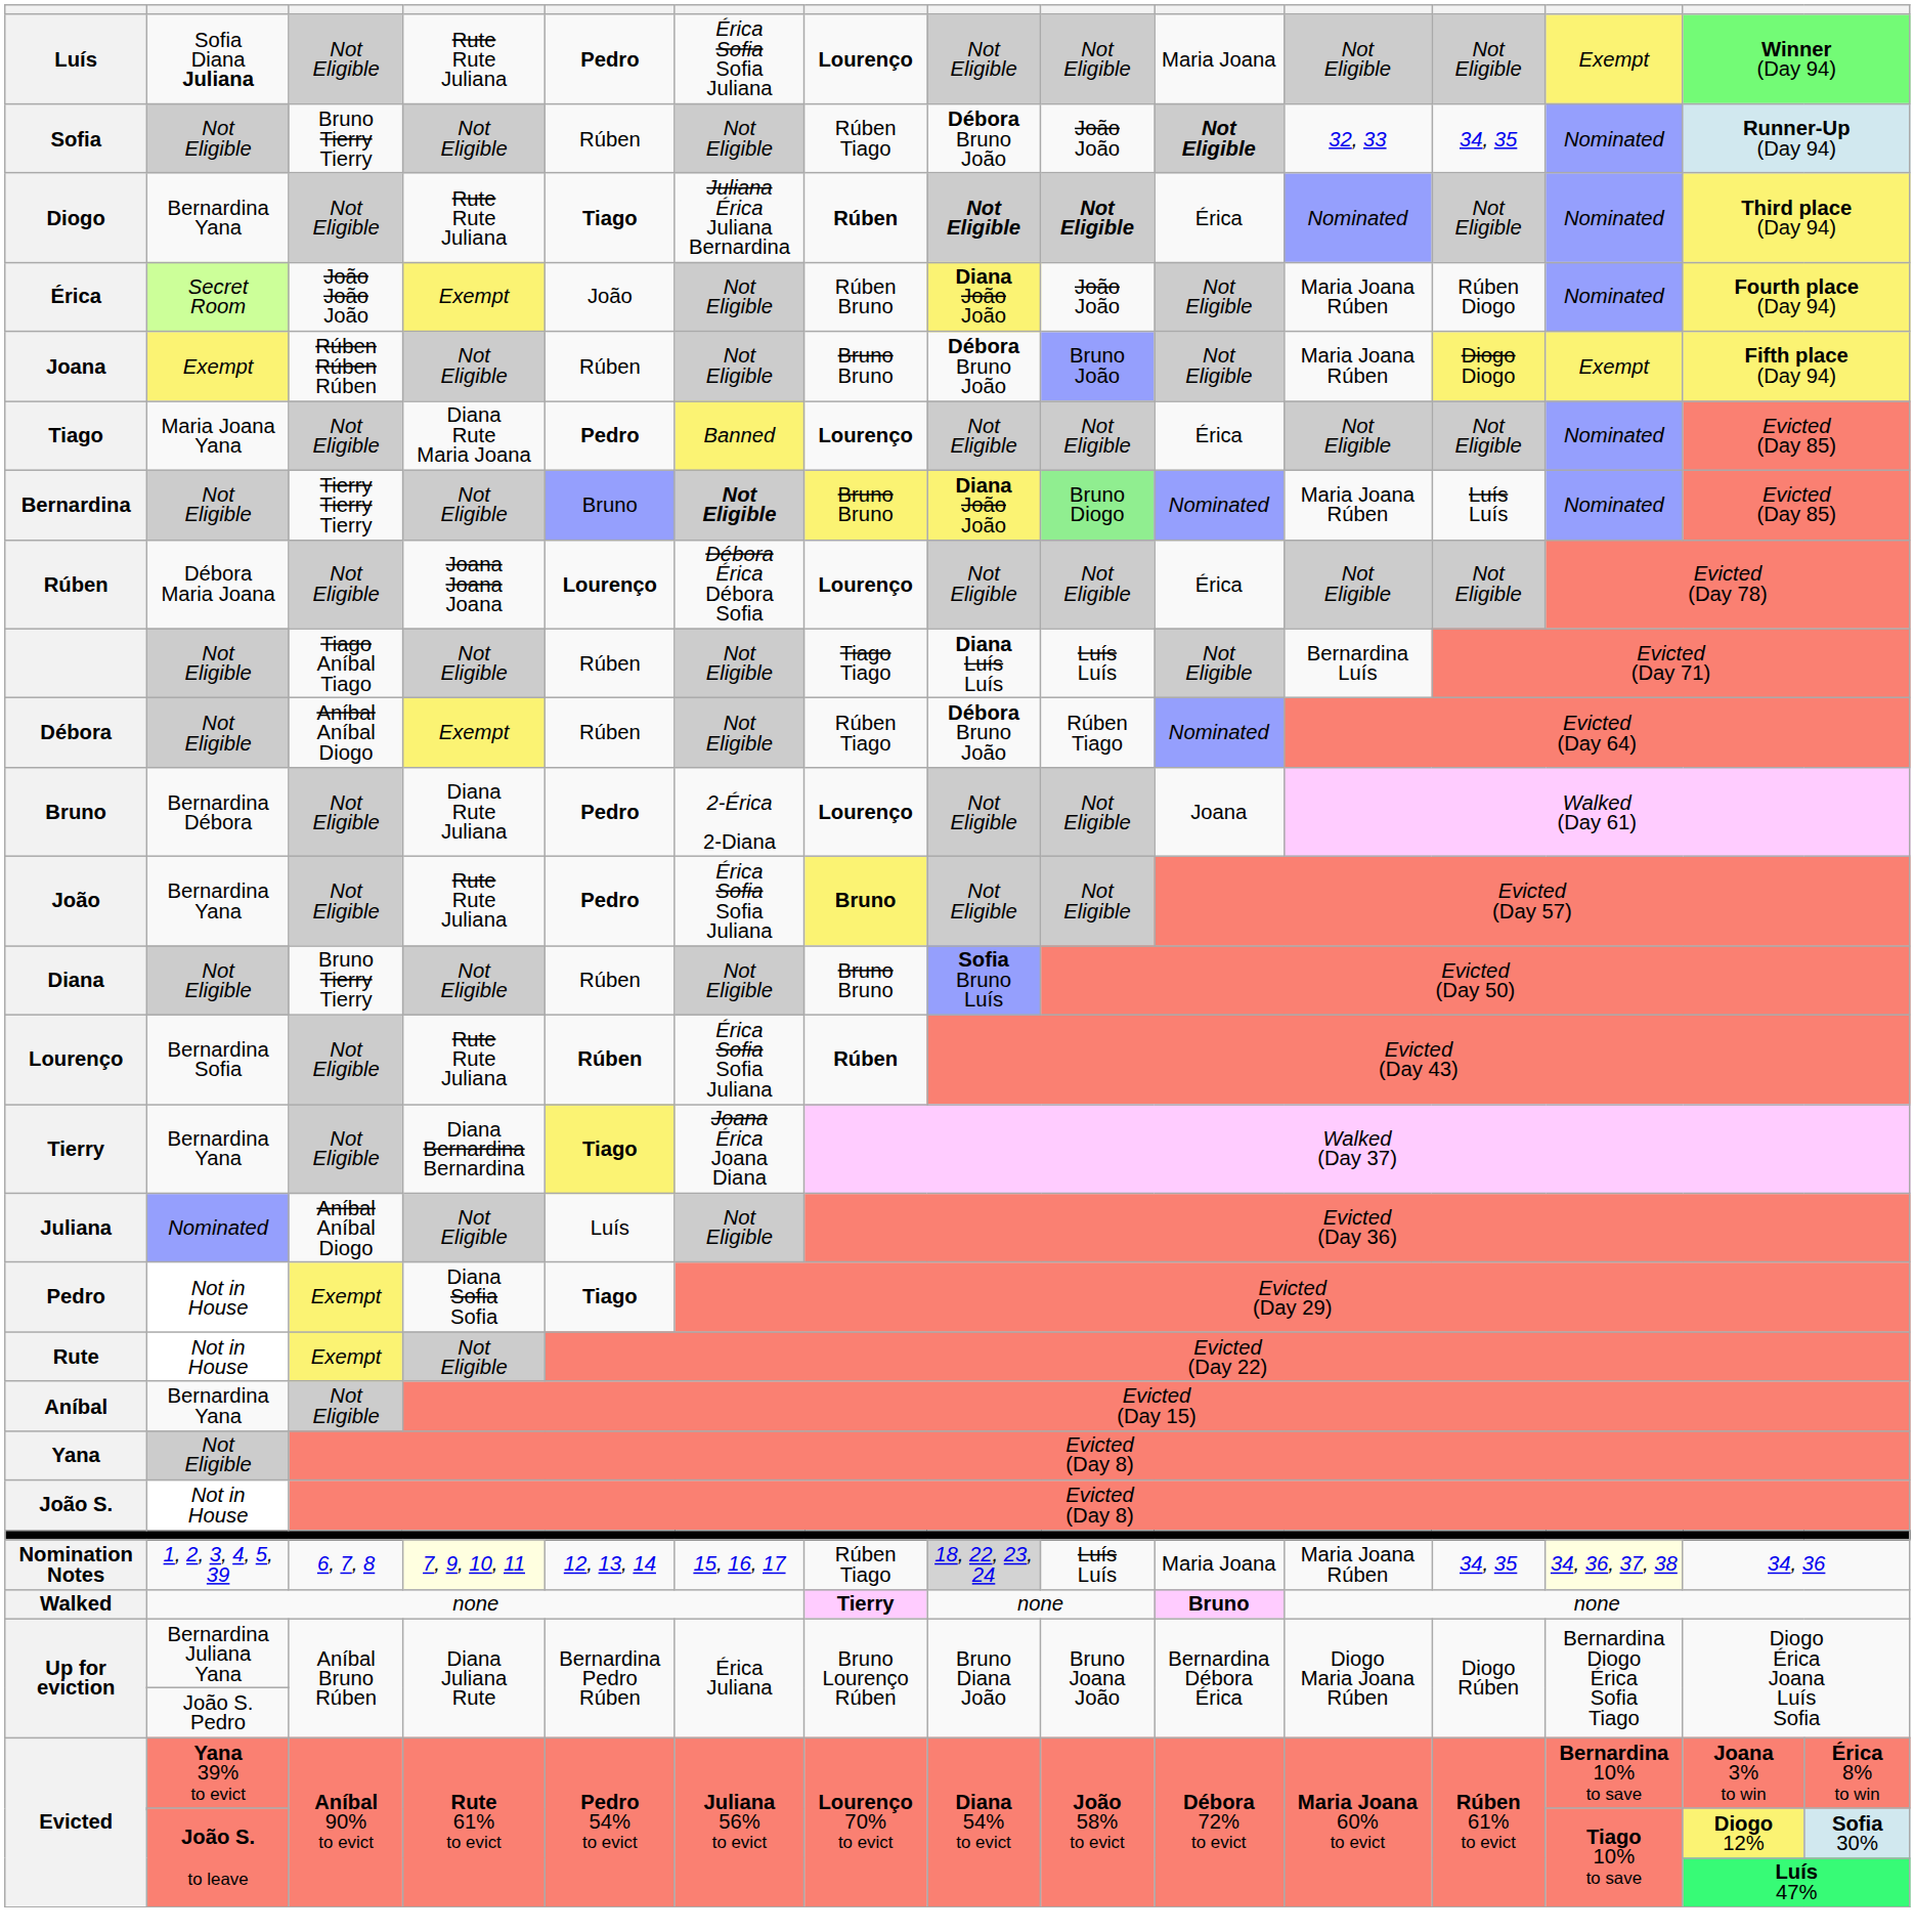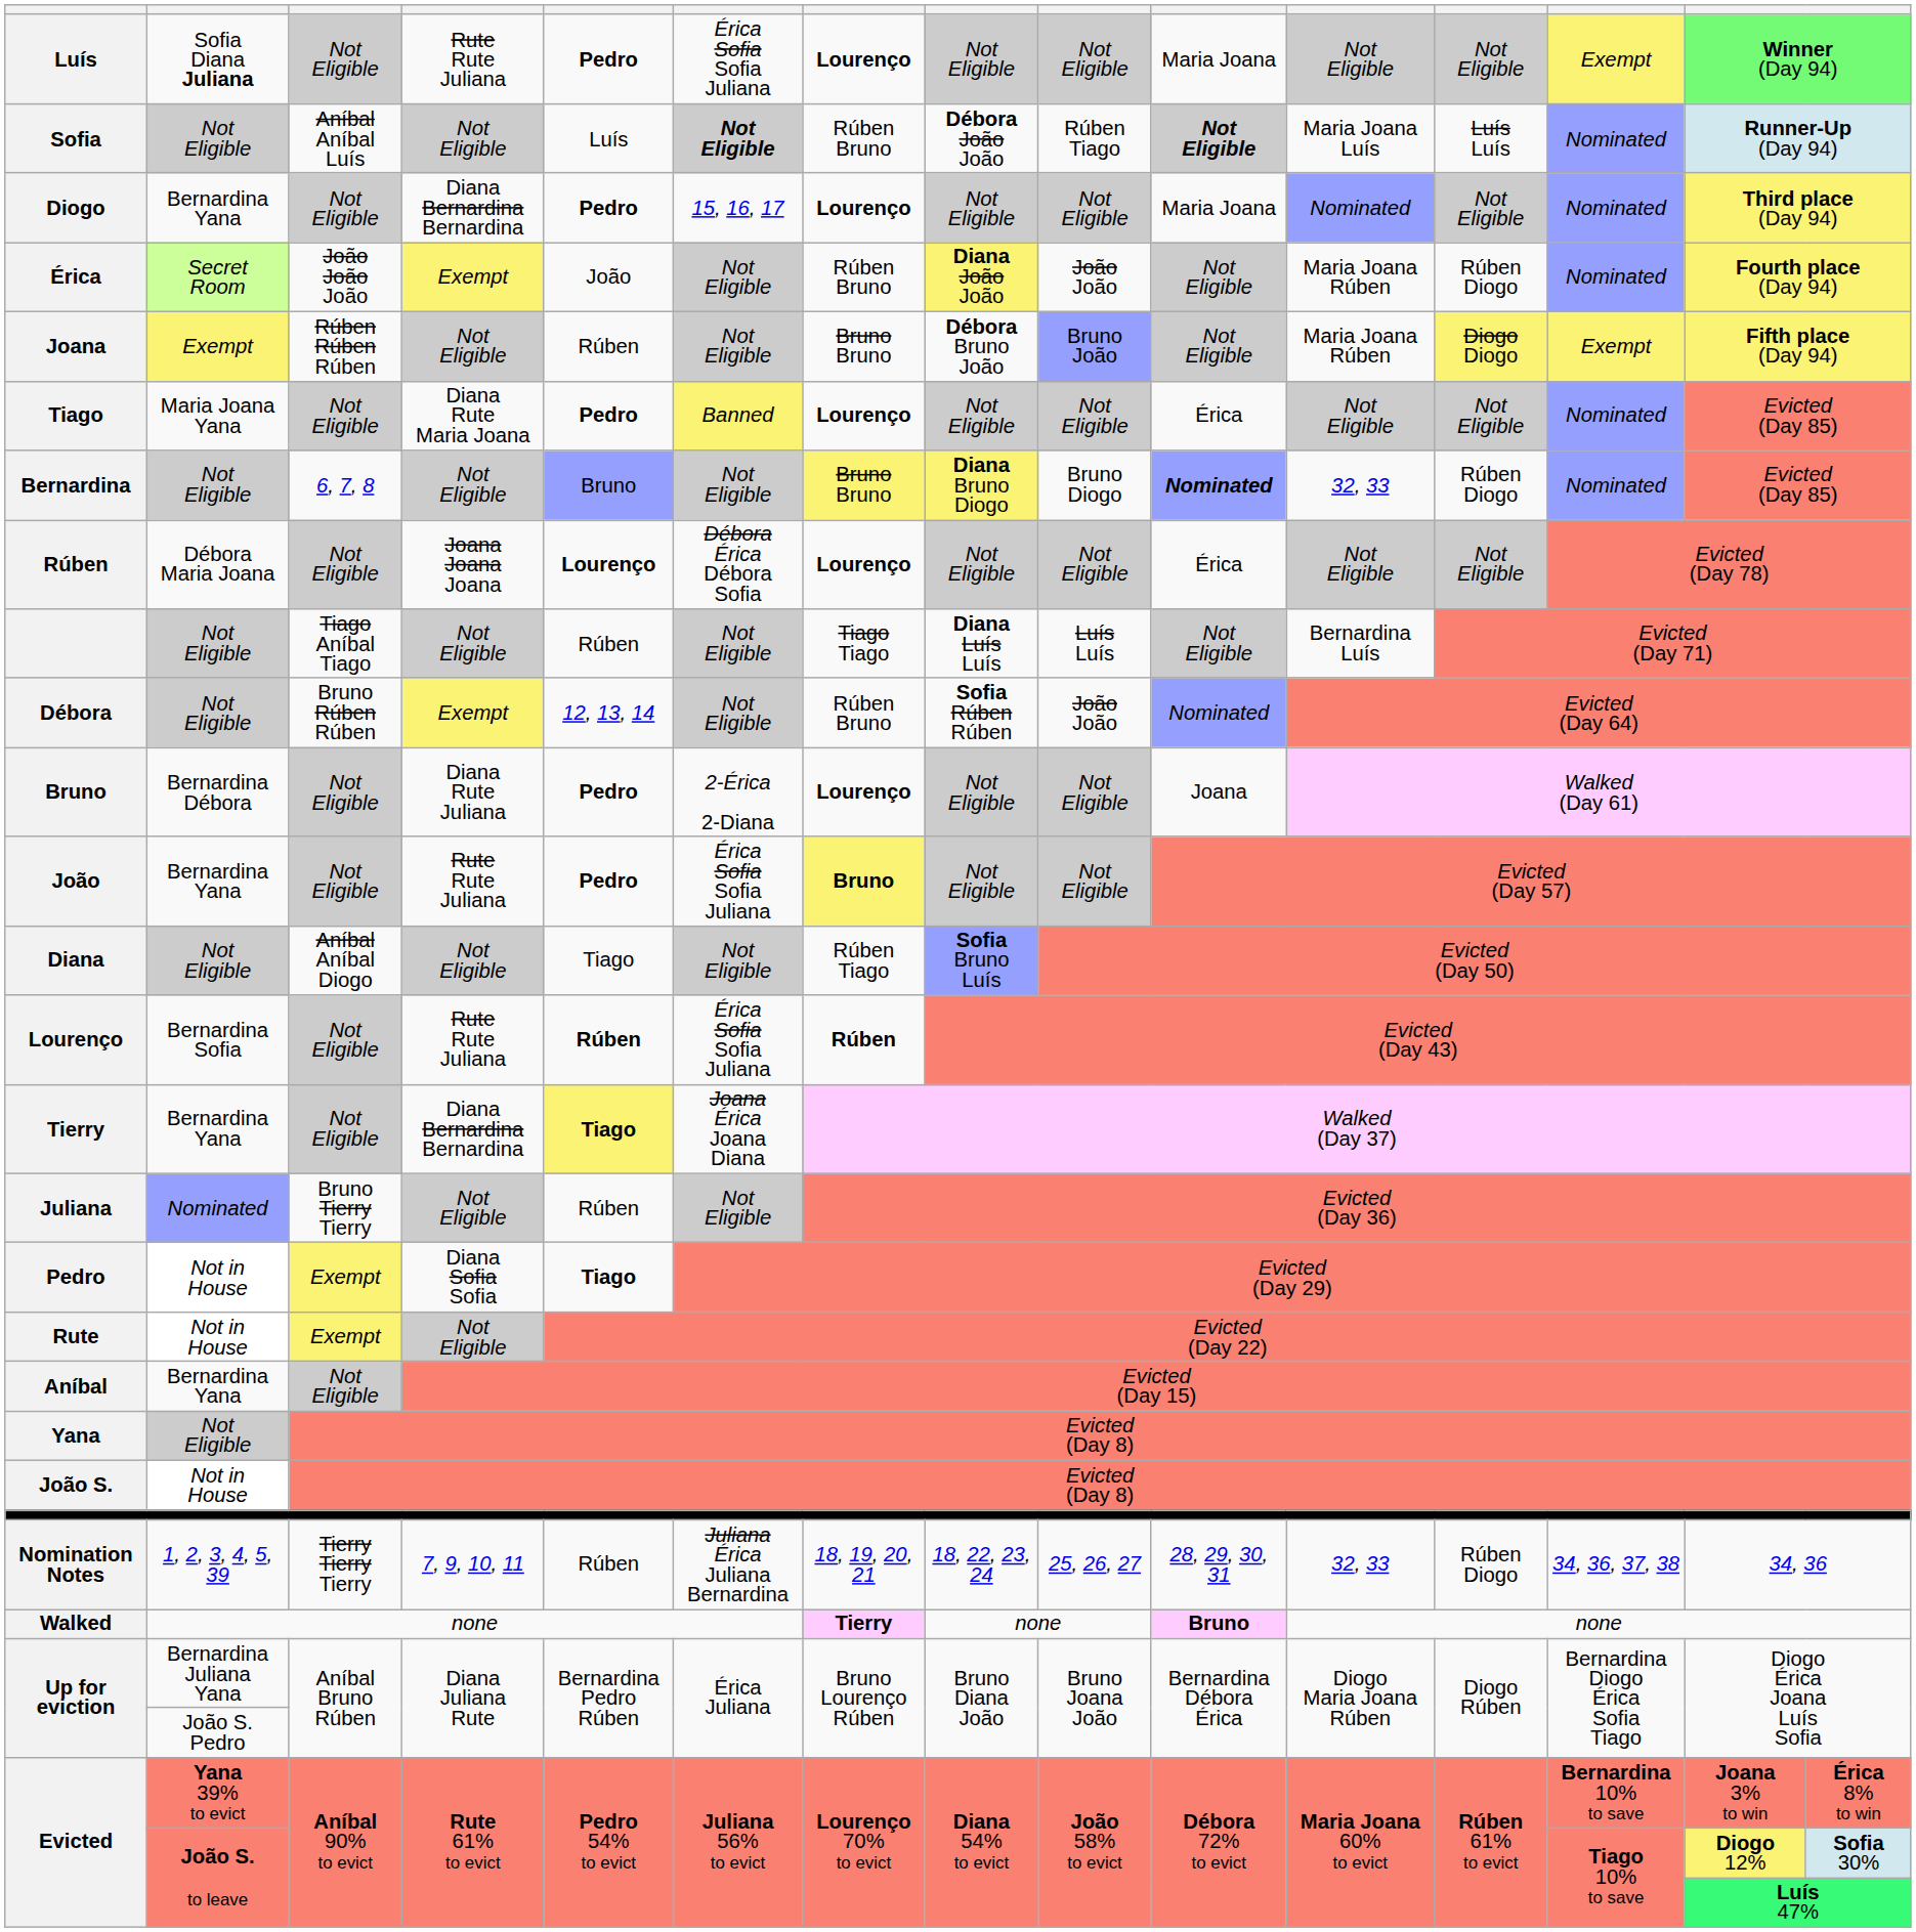Sofia | column 3: Bruno Tierry Tierry -> Aníbal Aníbal Luís
Sofia | column 5: Rúben -> Luís
Sofia | column 6: normal -> bold
Sofia | column 7: Rúben Tiago -> Rúben Bruno
Sofia | column 8: Débora Bruno João -> Débora João João
Sofia | column 9: João João -> Rúben Tiago
Sofia | column 11: 32, 33 -> Maria Joana Luís
Sofia | column 12: 34, 35 -> Luís Luís
Diogo | column 4: Rute Rute Juliana -> Diana Bernardina Bernardina
Diogo | column 5: Tiago -> Pedro
Diogo | column 6: Juliana Érica Juliana Bernardina -> 15, 16, 17
Diogo | column 7: Rúben -> Lourenço
Diogo | column 8: bold -> normal
Diogo | column 9: bold -> normal
Diogo | column 10: Érica -> Maria Joana
Bernardina | column 3: Tierry Tierry Tierry -> 6, 7, 8
Bernardina | column 6: bold -> normal
Bernardina | column 8: Diana João João -> Diana Bruno Diogo
Bernardina | column 9: lightgreen background -> no background
Bernardina | column 10: normal -> bold
Bernardina | column 11: Maria Joana Rúben -> 32, 33
Bernardina | column 12: Luís Luís -> Rúben Diogo
Débora | column 3: Aníbal Aníbal Diogo -> Bruno Rúben Rúben
Débora | column 5: Rúben -> 12, 13, 14
Débora | column 7: Rúben Tiago -> Rúben Bruno
Débora | column 8: Débora Bruno João -> Sofia Rúben Rúben
Débora | column 9: Rúben Tiago -> João João
Diana | column 3: Bruno Tierry Tierry -> Aníbal Aníbal Diogo
Diana | column 5: Rúben -> Tiago
Diana | column 7: Bruno Bruno -> Rúben Tiago
Juliana | column 3: Aníbal Aníbal Diogo -> Bruno Tierry Tierry
Juliana | column 5: Luís -> Rúben
Nomination Notes | column 3: 6, 7, 8 -> Tierry Tierry Tierry
Nomination Notes | column 4: lightyellow background -> no background
Nomination Notes | column 5: 12, 13, 14 -> Rúben
Nomination Notes | column 6: 15, 16, 17 -> Juliana Érica Juliana Bernardina
Nomination Notes | column 7: Rúben Tiago -> 18, 19, 20, 21
Nomination Notes | column 8: lightgrey background -> no background
Nomination Notes | column 9: Luís Luís -> 25, 26, 27
Nomination Notes | column 10: Maria Joana -> 28, 29, 30, 31
Nomination Notes | column 11: Maria Joana Rúben -> 32, 33
Nomination Notes | column 12: 34, 35 -> Rúben Diogo
Nomination Notes | column 13: lightyellow background -> no background
